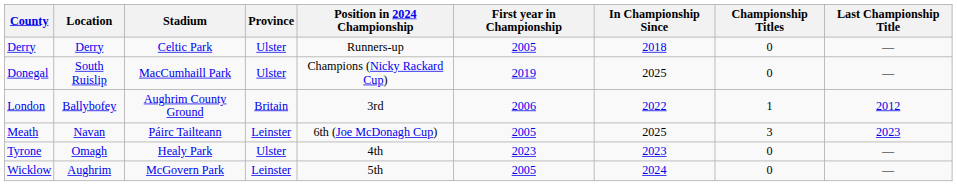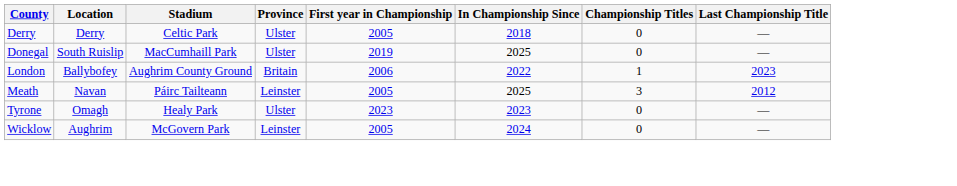- column: Position in 2024 Championship | Runners-up | Champions (Nicky Rackard Cup) | 3rd | 6th (Joe McDonagh Cup) | 4th | 5th
London | Last Championship Title: 2012 -> 2023
Meath | Last Championship Title: 2023 -> 2012
